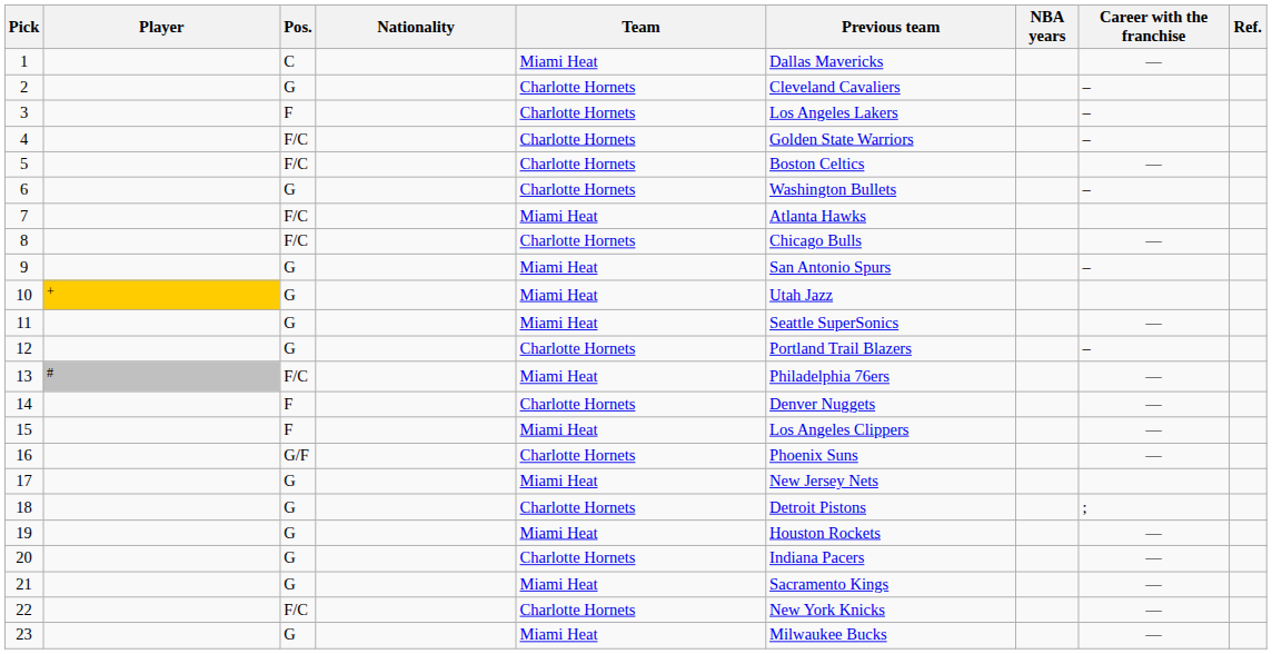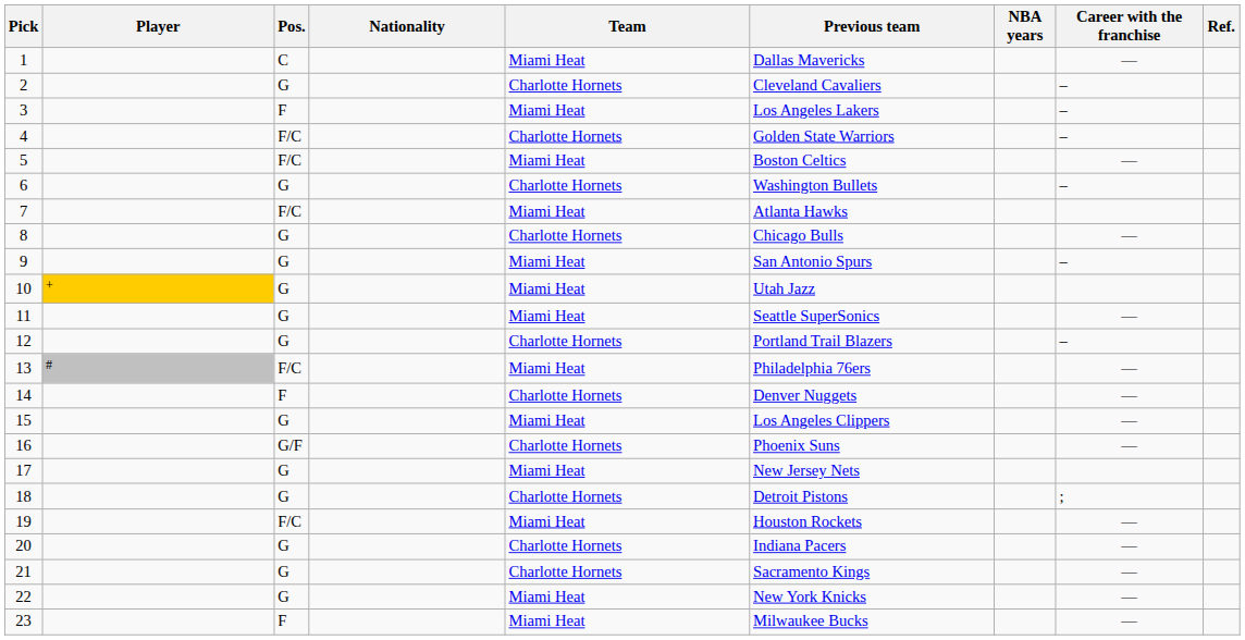3 | Team: Charlotte Hornets -> Miami Heat
5 | Team: Charlotte Hornets -> Miami Heat
8 | Pos.: F/C -> G
15 | Pos.: F -> G
19 | Pos.: G -> F/C
21 | Team: Miami Heat -> Charlotte Hornets
22 | Pos.: F/C -> G
22 | Team: Charlotte Hornets -> Miami Heat
23 | Pos.: G -> F
